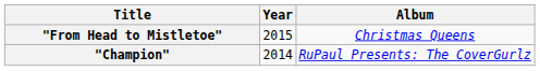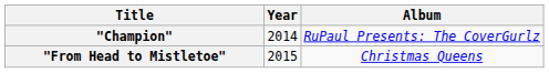rows swapped: "Champion" <-> "From Head to Mistletoe"
